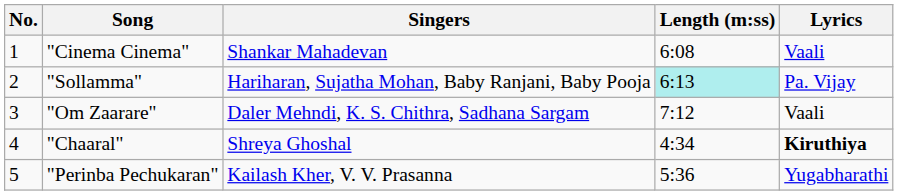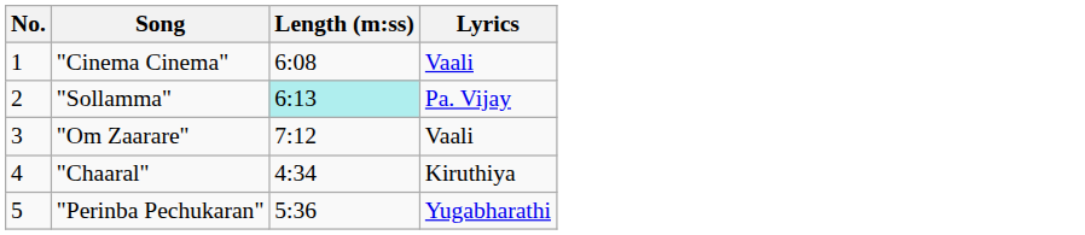- column: Singers | Shankar Mahadevan | Hariharan, Sujatha Mohan, Baby Ranjani, Baby Pooja | Daler Mehndi, K. S. Chithra, Sadhana Sargam | Shreya Ghoshal | Kailash Kher, V. V. Prasanna
"Chaaral" | Lyrics: bold -> normal
